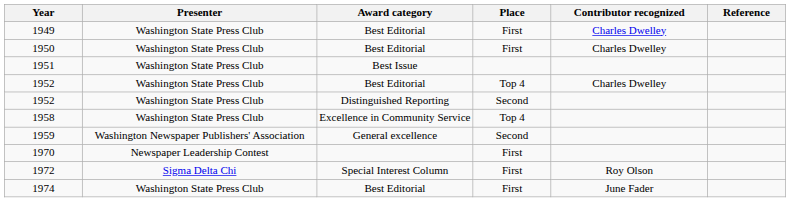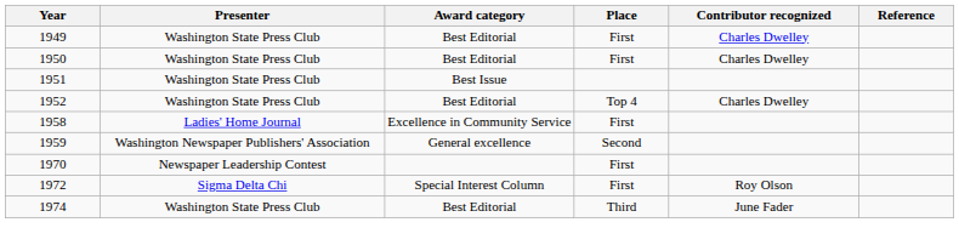- row: 1952 | Washington State Press Club | Distinguished Reporting | Second
1958 | Presenter: Washington State Press Club -> Ladies' Home Journal
1958 | Place: Top 4 -> First
1974 | Place: First -> Third
